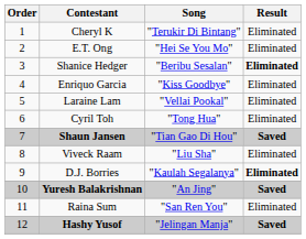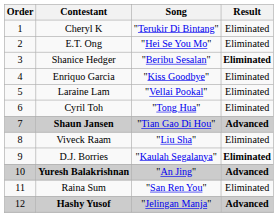Shaun Jansen | Result: Saved -> Advanced
Yuresh Balakrishnan | Result: Saved -> Advanced
Hashy Yusof | Result: Saved -> Advanced
